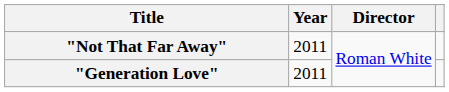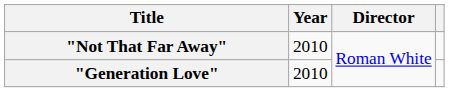"Not That Far Away" | Year: 2011 -> 2010
"Generation Love" | Year: 2011 -> 2010
